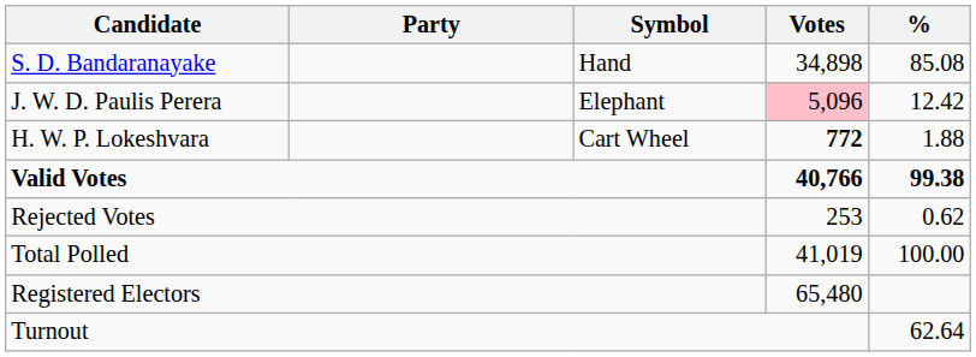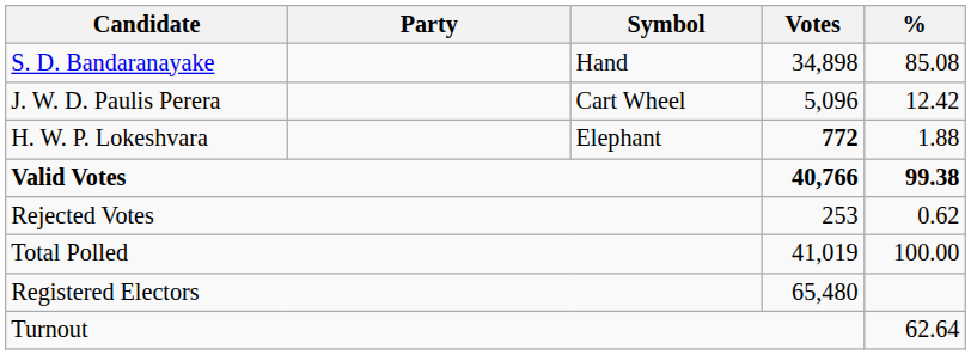J. W. D. Paulis Perera | Symbol: Elephant -> Cart Wheel
J. W. D. Paulis Perera | Votes: pink background -> no background
H. W. P. Lokeshvara | Symbol: Cart Wheel -> Elephant
